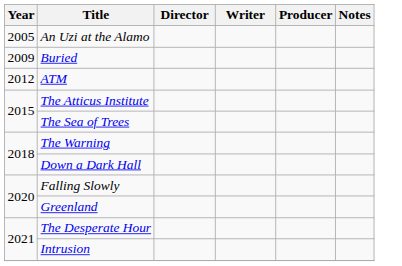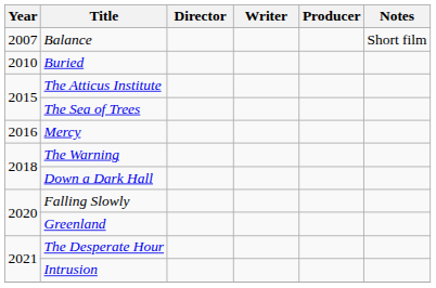- row: 2005 | An Uzi at the Alamo
+ row: 2007 | Balance | Short film
Buried | Year: 2009 -> 2010
- row: 2012 | ATM
+ row: 2016 | Mercy
